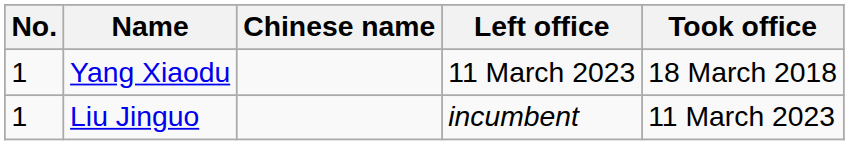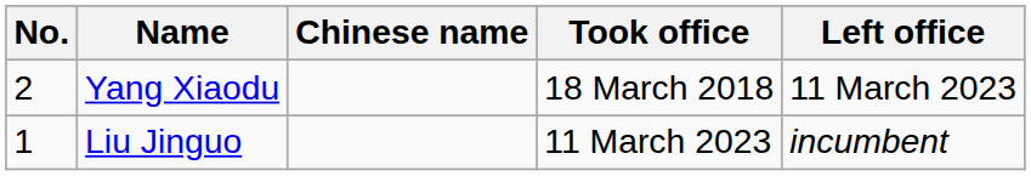columns swapped: Took office <-> Left office
Yang Xiaodu | No.: 1 -> 2
